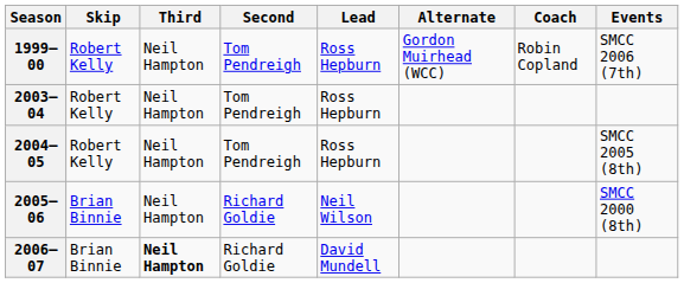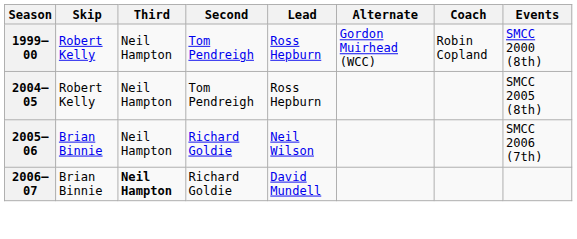1999–00 | Events: SMCC 2006 (7th) -> SMCC 2000 (8th)
- row: 2003–04 | Robert Kelly | Neil Hampton | Tom Pendreigh | Ross Hepburn
2005–06 | Events: SMCC 2000 (8th) -> SMCC 2006 (7th)
